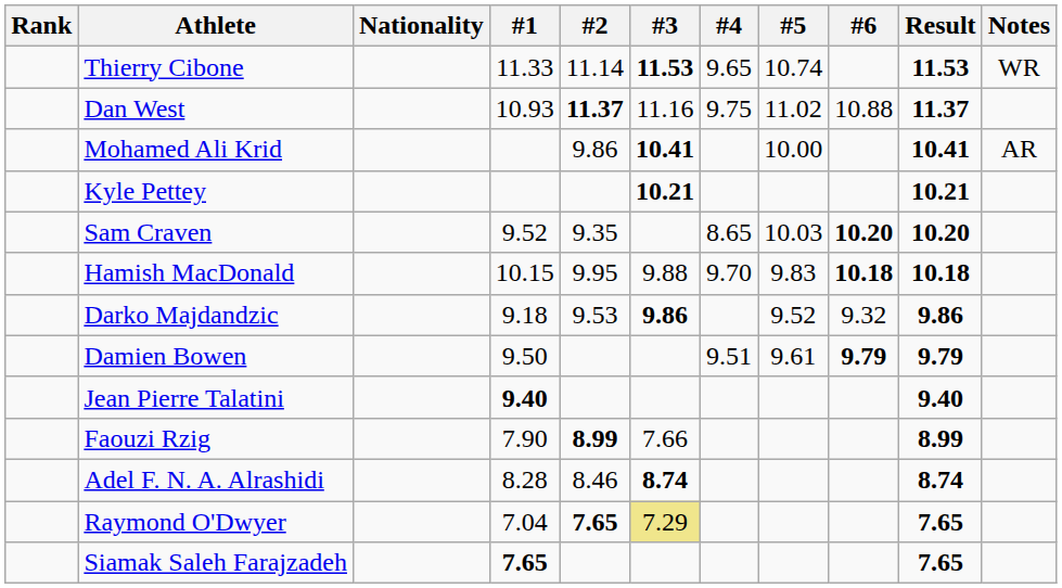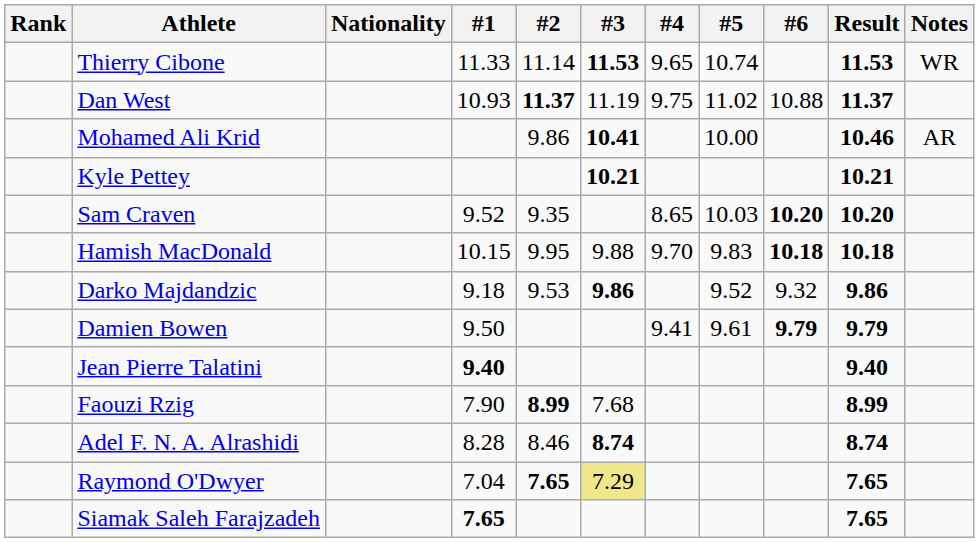Dan West | #3: 11.16 -> 11.19
Mohamed Ali Krid | Result: 10.41 -> 10.46
Damien Bowen | #4: 9.51 -> 9.41
Faouzi Rzig | #3: 7.66 -> 7.68
